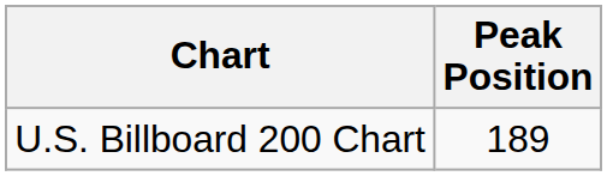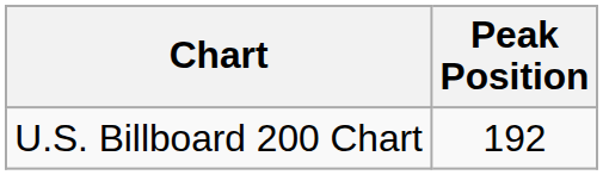U.S. Billboard 200 Chart | Peak Position: 189 -> 192
